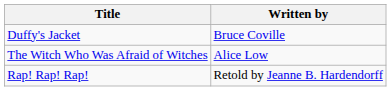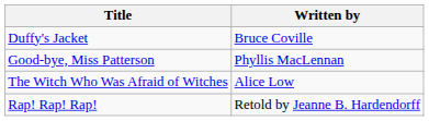+ row: Good-bye, Miss Patterson | Phyllis MacLennan
